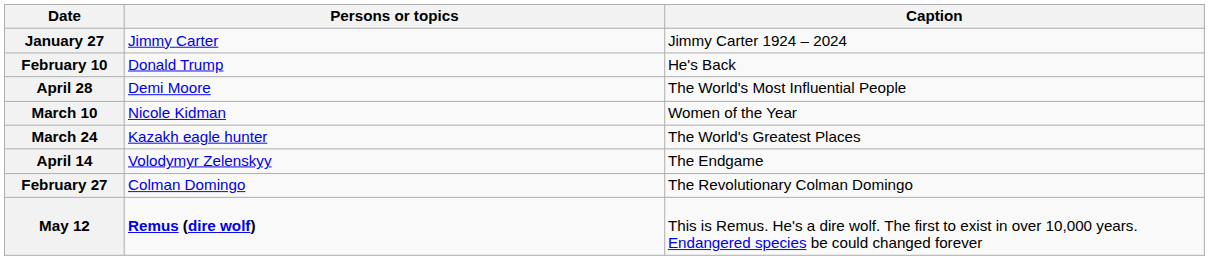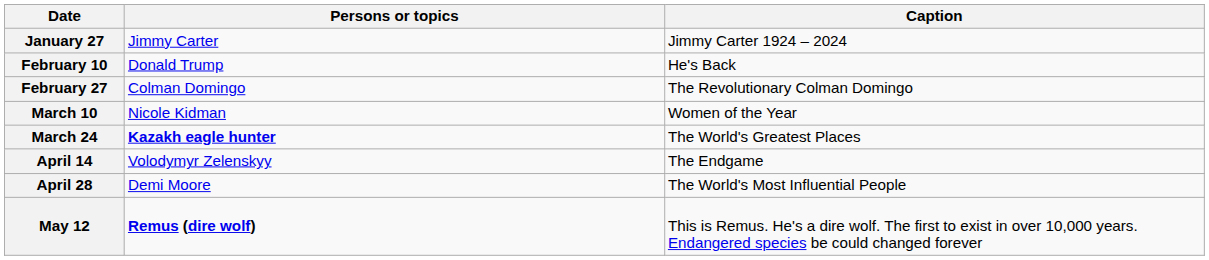rows swapped: February 27 <-> April 28
March 24 | Persons or topics: normal -> bold
